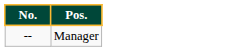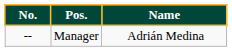+ column: Name | Adrián Medina
